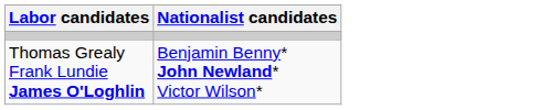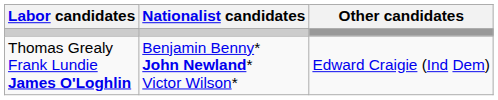+ column: Other candidates | Edward Craigie (Ind Dem)
